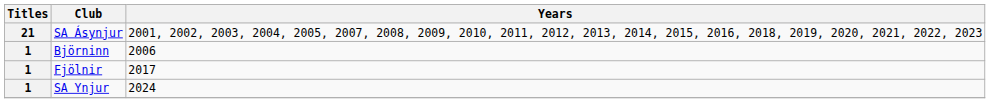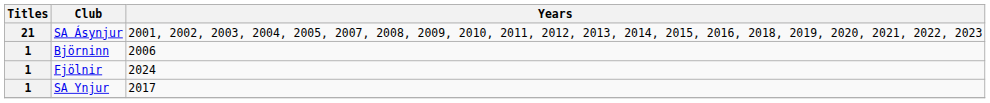Fjölnir | Years: 2017 -> 2024
SA Ynjur | Years: 2024 -> 2017
